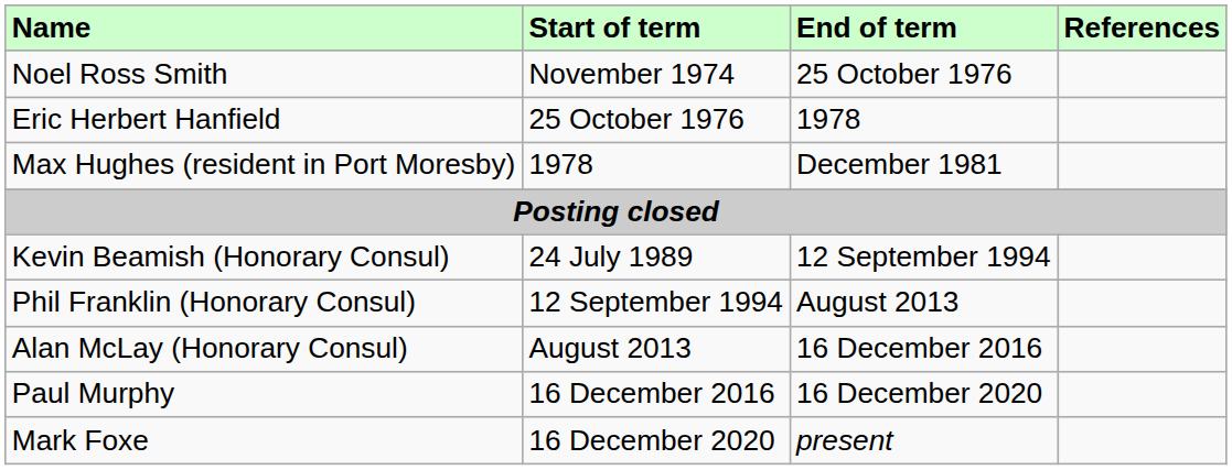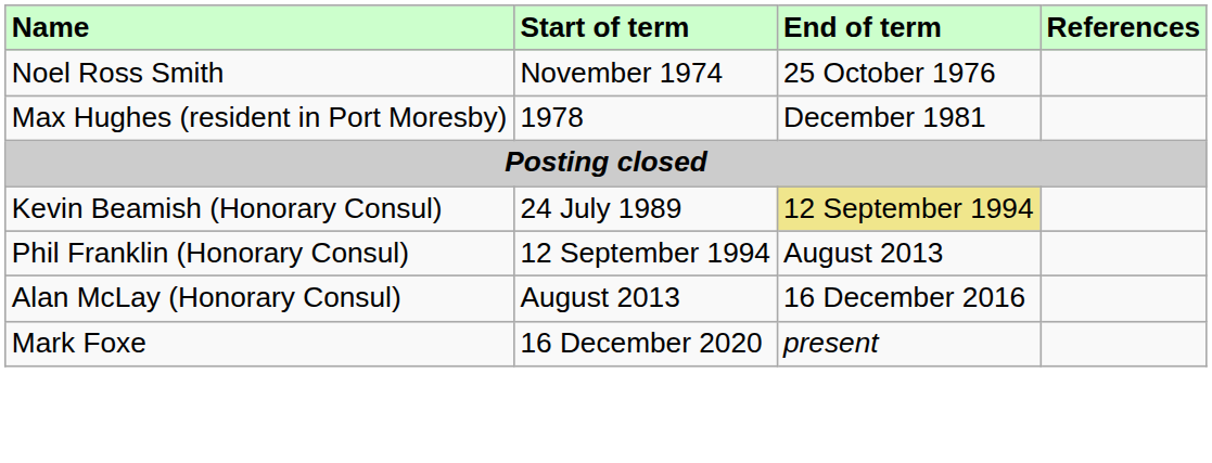- row: Eric Herbert Hanfield | 25 October 1976 | 1978
Kevin Beamish (Honorary Consul) | End of term: no background -> khaki background
- row: Paul Murphy | 16 December 2016 | 16 December 2020
